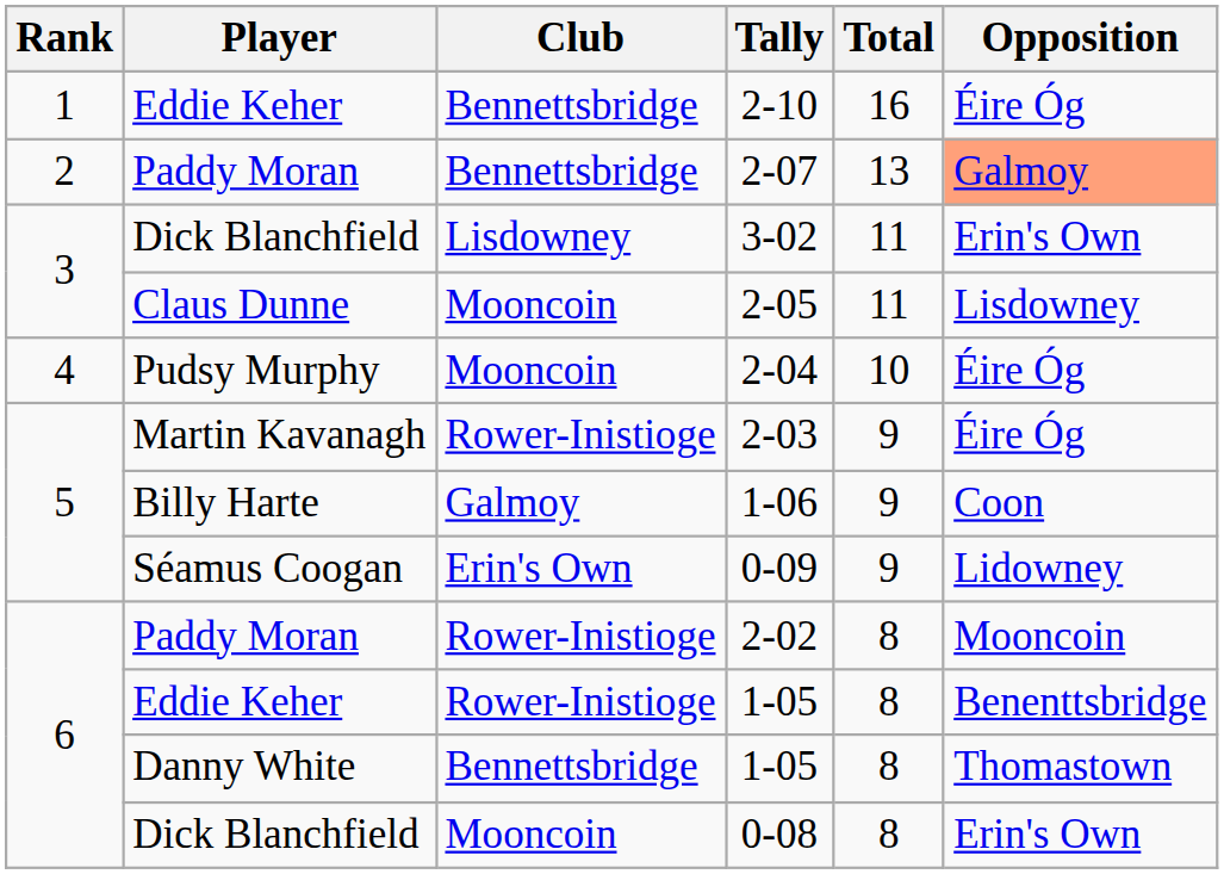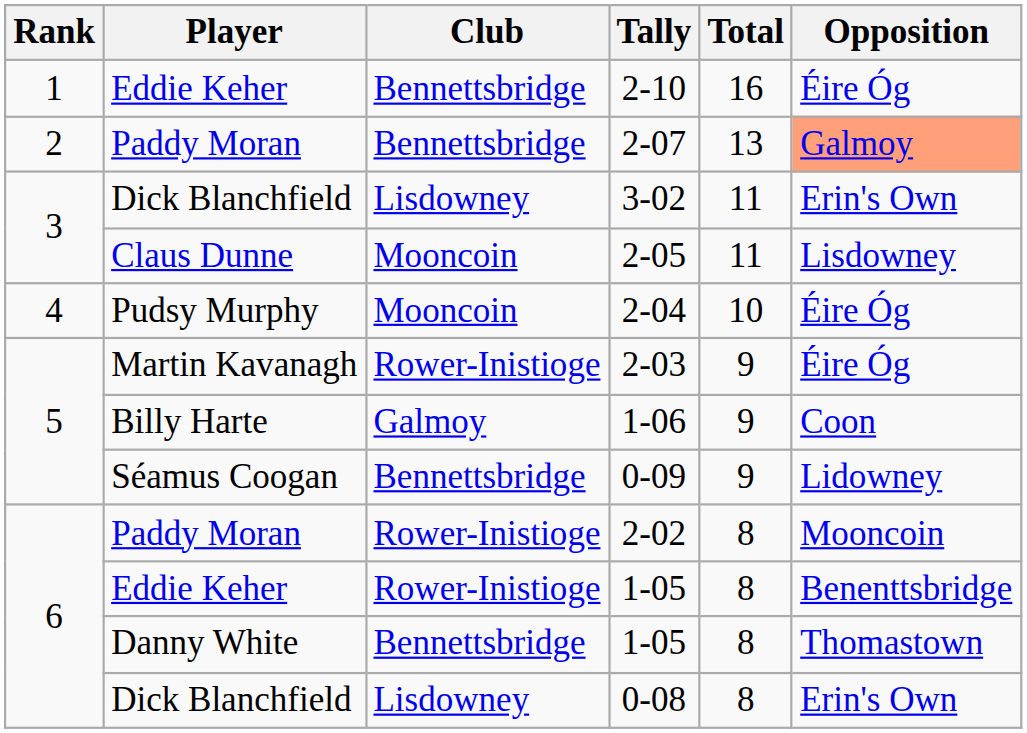0-09 | Club: Erin's Own -> Bennettsbridge
0-08 | Club: Mooncoin -> Lisdowney
